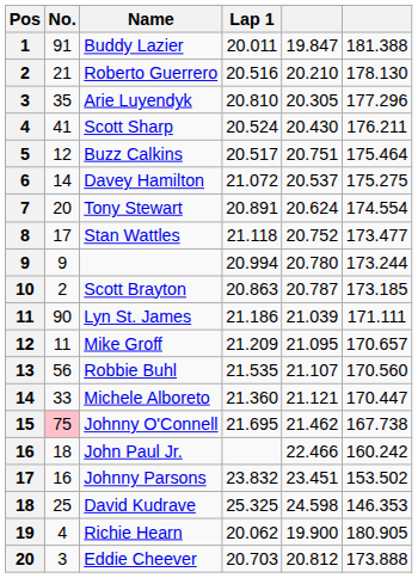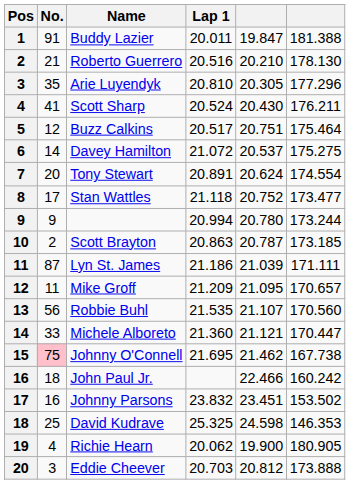Lyn St. James | No.: 90 -> 87
